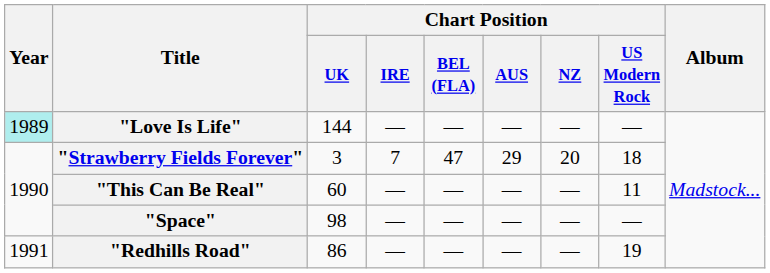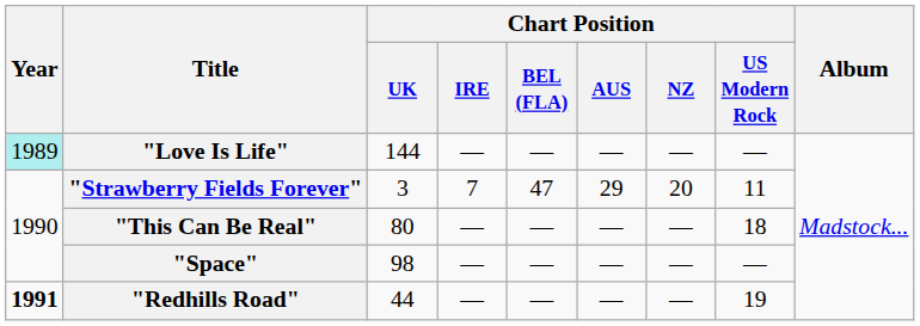"Strawberry Fields Forever" | Chart Position / US Modern Rock: 18 -> 11
"This Can Be Real" | Chart Position / UK: 60 -> 80
"This Can Be Real" | Chart Position / US Modern Rock: 11 -> 18
"Redhills Road" | Year: normal -> bold
"Redhills Road" | Chart Position / UK: 86 -> 44
